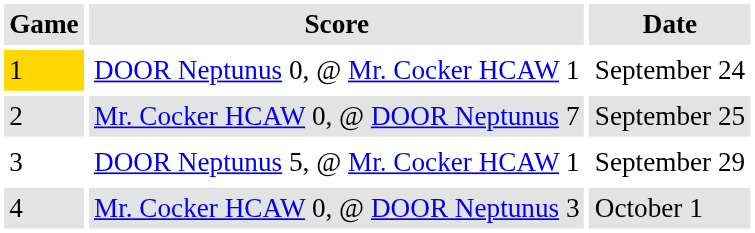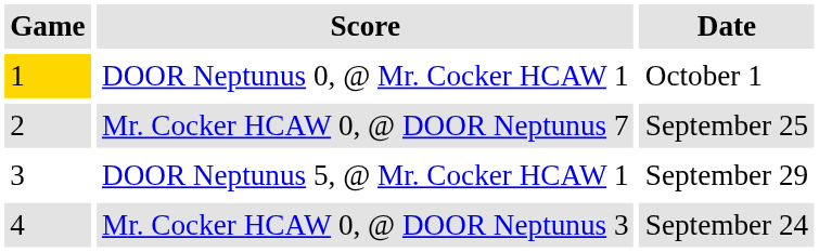DOOR Neptunus 0, @ Mr. Cocker HCAW 1 | Date: September 24 -> October 1
Mr. Cocker HCAW 0, @ DOOR Neptunus 3 | Date: October 1 -> September 24
